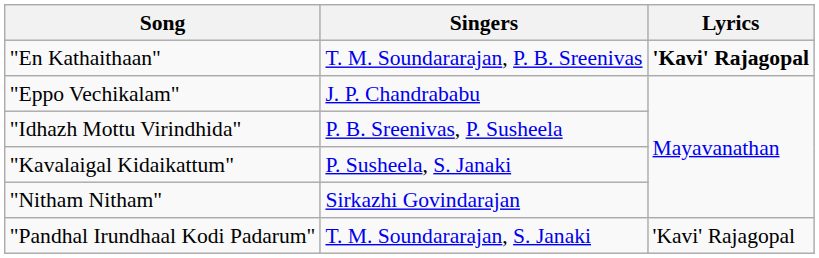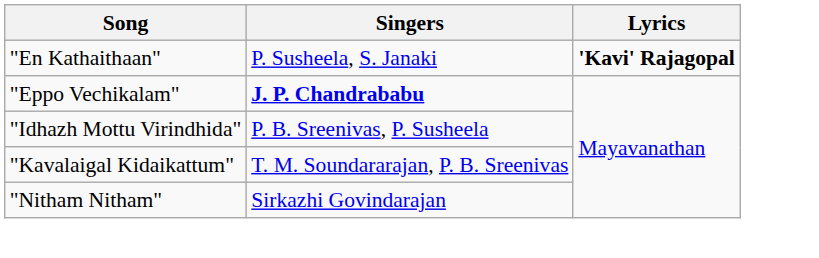"En Kathaithaan" | Singers: T. M. Soundararajan, P. B. Sreenivas -> P. Susheela, S. Janaki
"Eppo Vechikalam" | Singers: normal -> bold
"Kavalaigal Kidaikattum" | Singers: P. Susheela, S. Janaki -> T. M. Soundararajan, P. B. Sreenivas
- row: "Pandhal Irundhaal Kodi Padarum" | T. M. Soundararajan, S. Janaki | 'Kavi' Rajagopal
